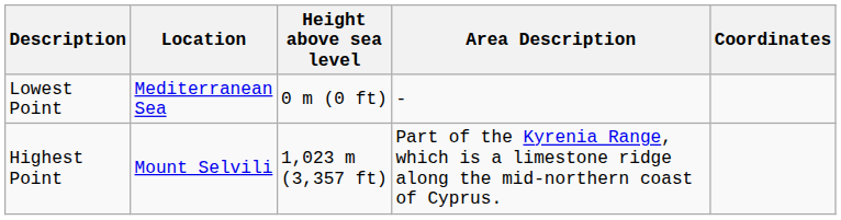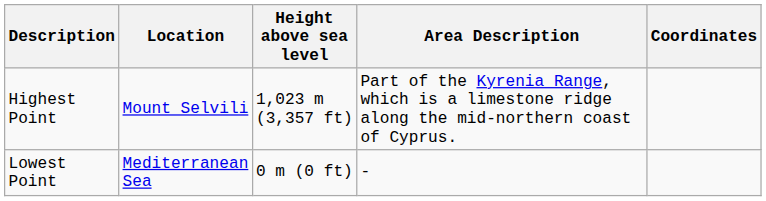rows swapped: Highest Point <-> Lowest Point
